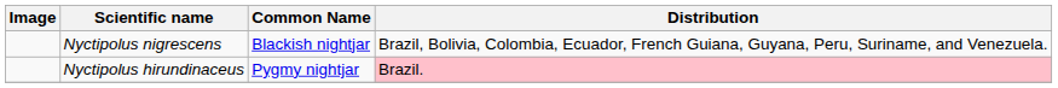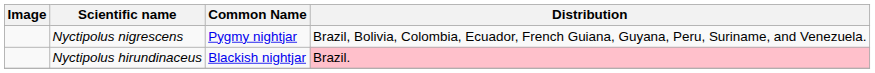Nyctipolus nigrescens | Common Name: Blackish nightjar -> Pygmy nightjar
Nyctipolus hirundinaceus | Common Name: Pygmy nightjar -> Blackish nightjar
